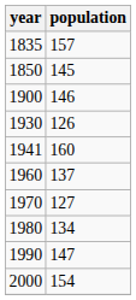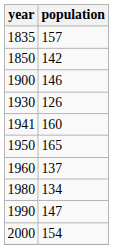1850 | population: 145 -> 142
+ row: 1950 | 165
- row: 1970 | 127
